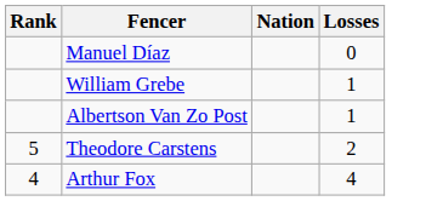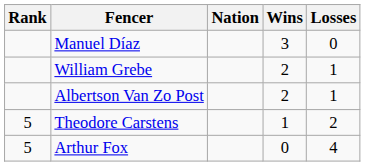+ column: Wins | 3 | 2 | 2 | 1 | 0
Arthur Fox | Rank: 4 -> 5
